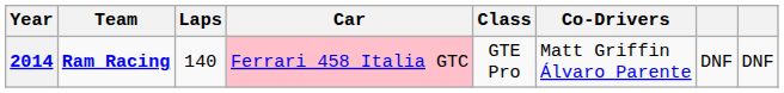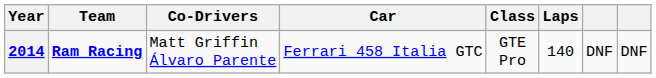columns swapped: Co-Drivers <-> Laps
2014 | Car: pink background -> no background
